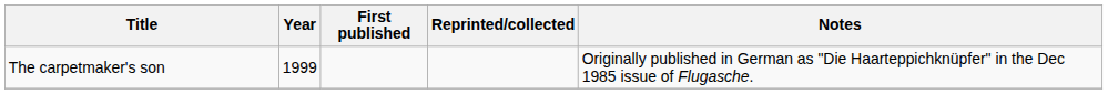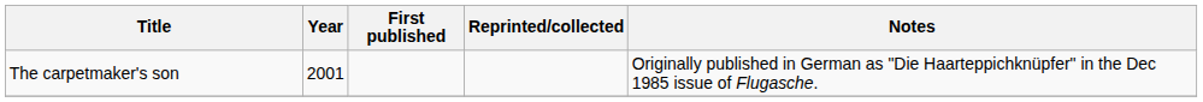The carpetmaker's son | Year: 1999 -> 2001
